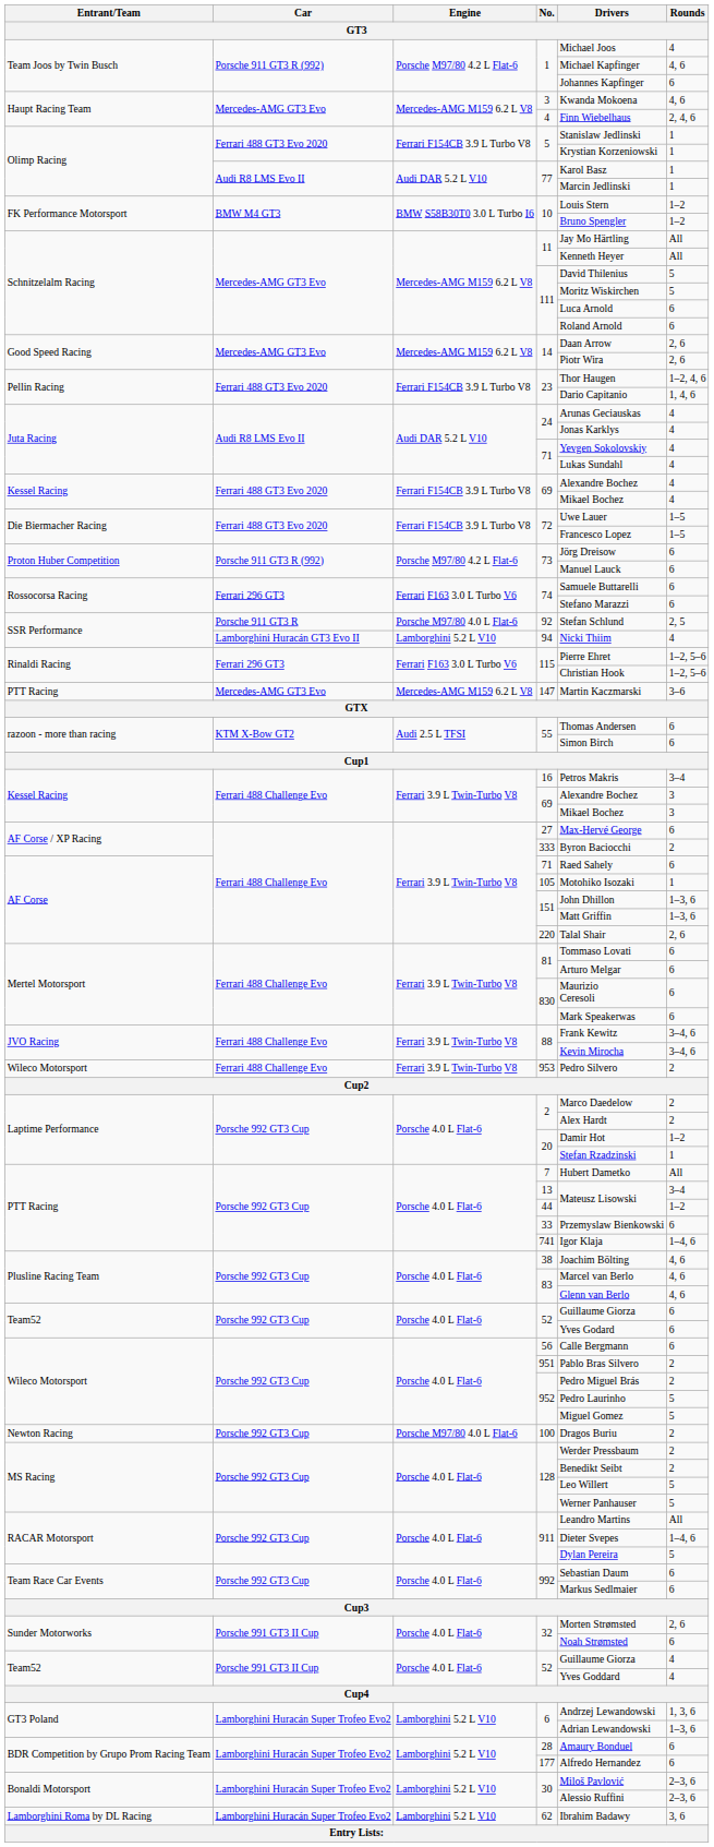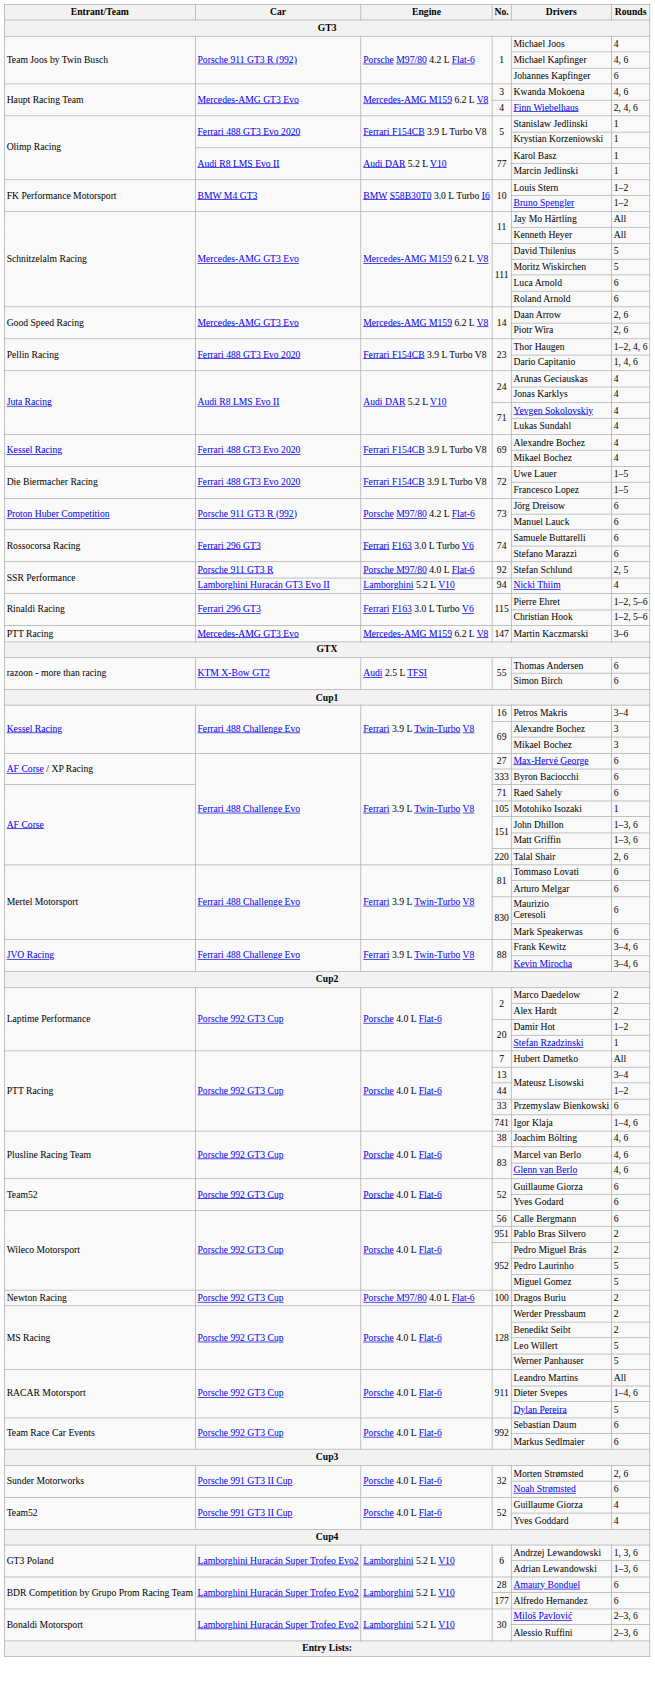333 | Rounds: 2 -> 6
- row: Wileco Motorsport | Ferrari 488 Challenge Evo | Ferrari 3.9 L Twin-Turbo V8 | 953 | Pedro Silvero | 2
- row: Lamborghini Roma by DL Racing | Lamborghini Huracán Super Trofeo Evo2 | Lamborghini 5.2 L V10 | 62 | Ibrahim Badawy | 3, 6
